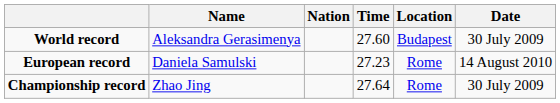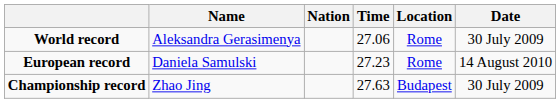World record | Time: 27.60 -> 27.06
World record | Location: Budapest -> Rome
Championship record | Time: 27.64 -> 27.63
Championship record | Location: Rome -> Budapest
